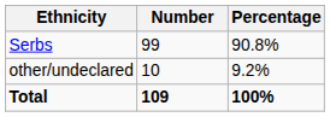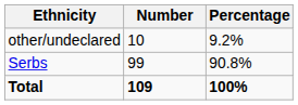rows swapped: Serbs <-> other/undeclared
